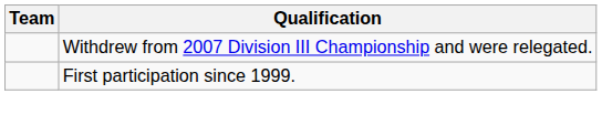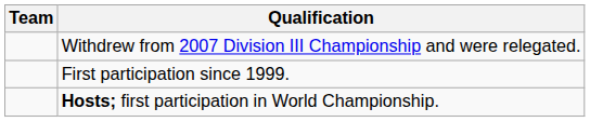+ row: Hosts; first participation in World Championship.
